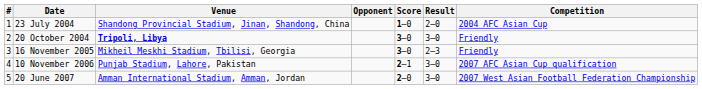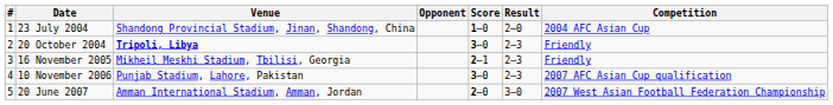20 October 2004 | Result: 3–0 -> 2–3
16 November 2005 | Score: 3–0 -> 2–1
10 November 2006 | Score: 2–1 -> 3–0
10 November 2006 | Result: 3–0 -> 2–3
